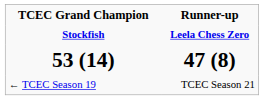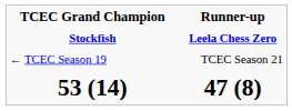rows swapped: 53 (14) <-> ← TCEC Season 19
